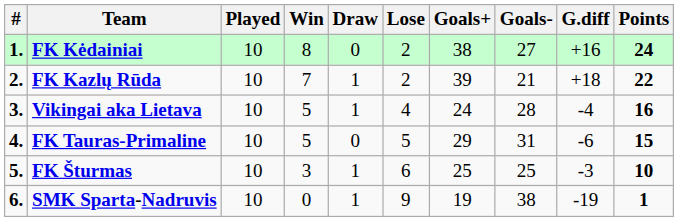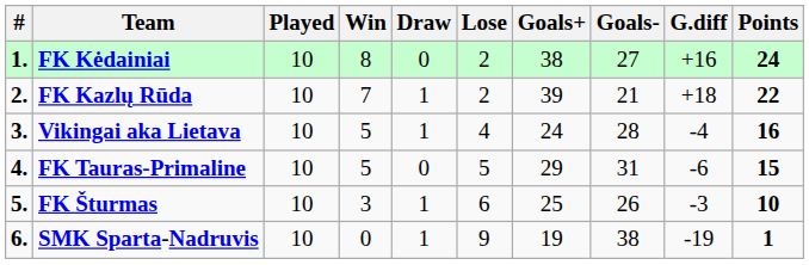FK Šturmas | Goals-: 25 -> 26
